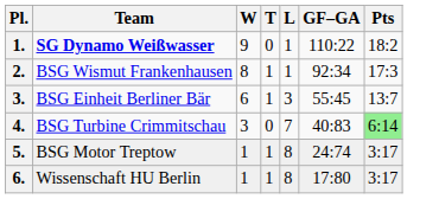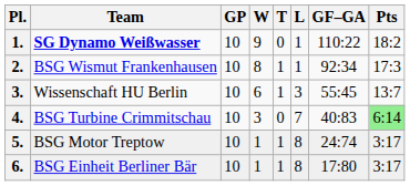+ column: GP | 10 | 10 | 10 | 10 | 10 | 10
3. | Team: BSG Einheit Berliner Bär -> Wissenschaft HU Berlin
6. | Team: Wissenschaft HU Berlin -> BSG Einheit Berliner Bär
